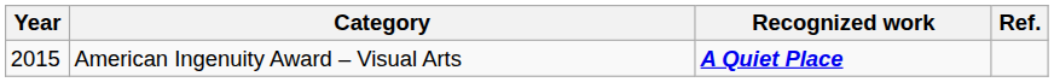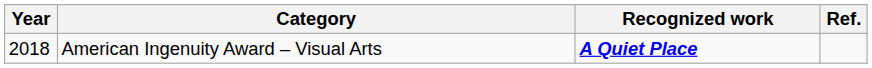American Ingenuity Award – Visual Arts | Year: 2015 -> 2018
